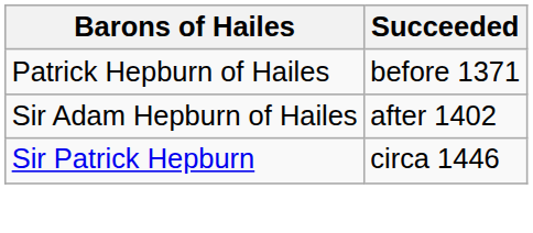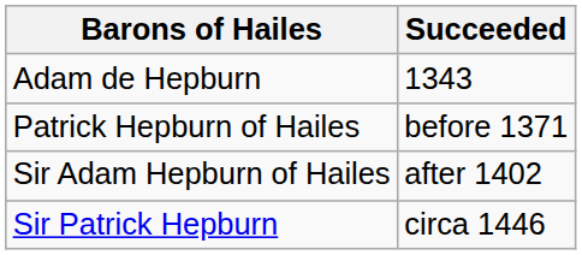+ row: Adam de Hepburn | 1343
